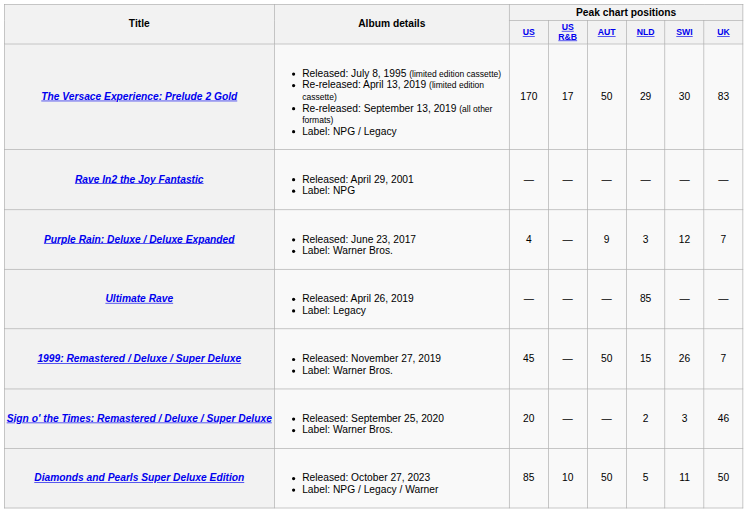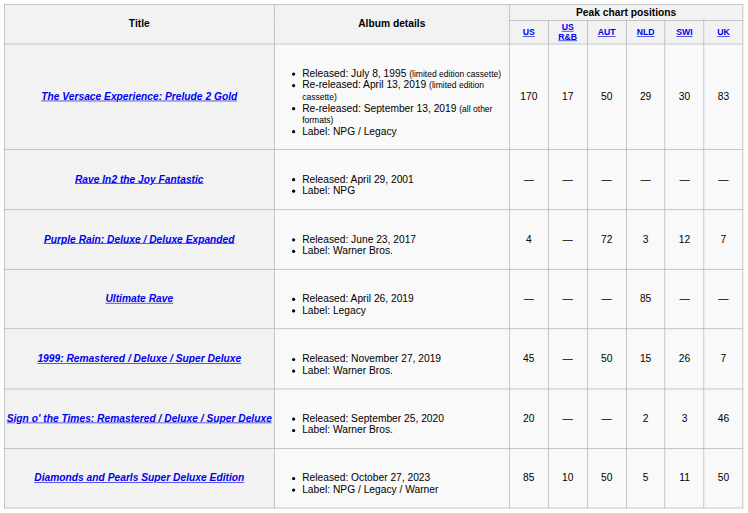Purple Rain: Deluxe / Deluxe Expanded | Peak chart positions / AUT: 9 -> 72
